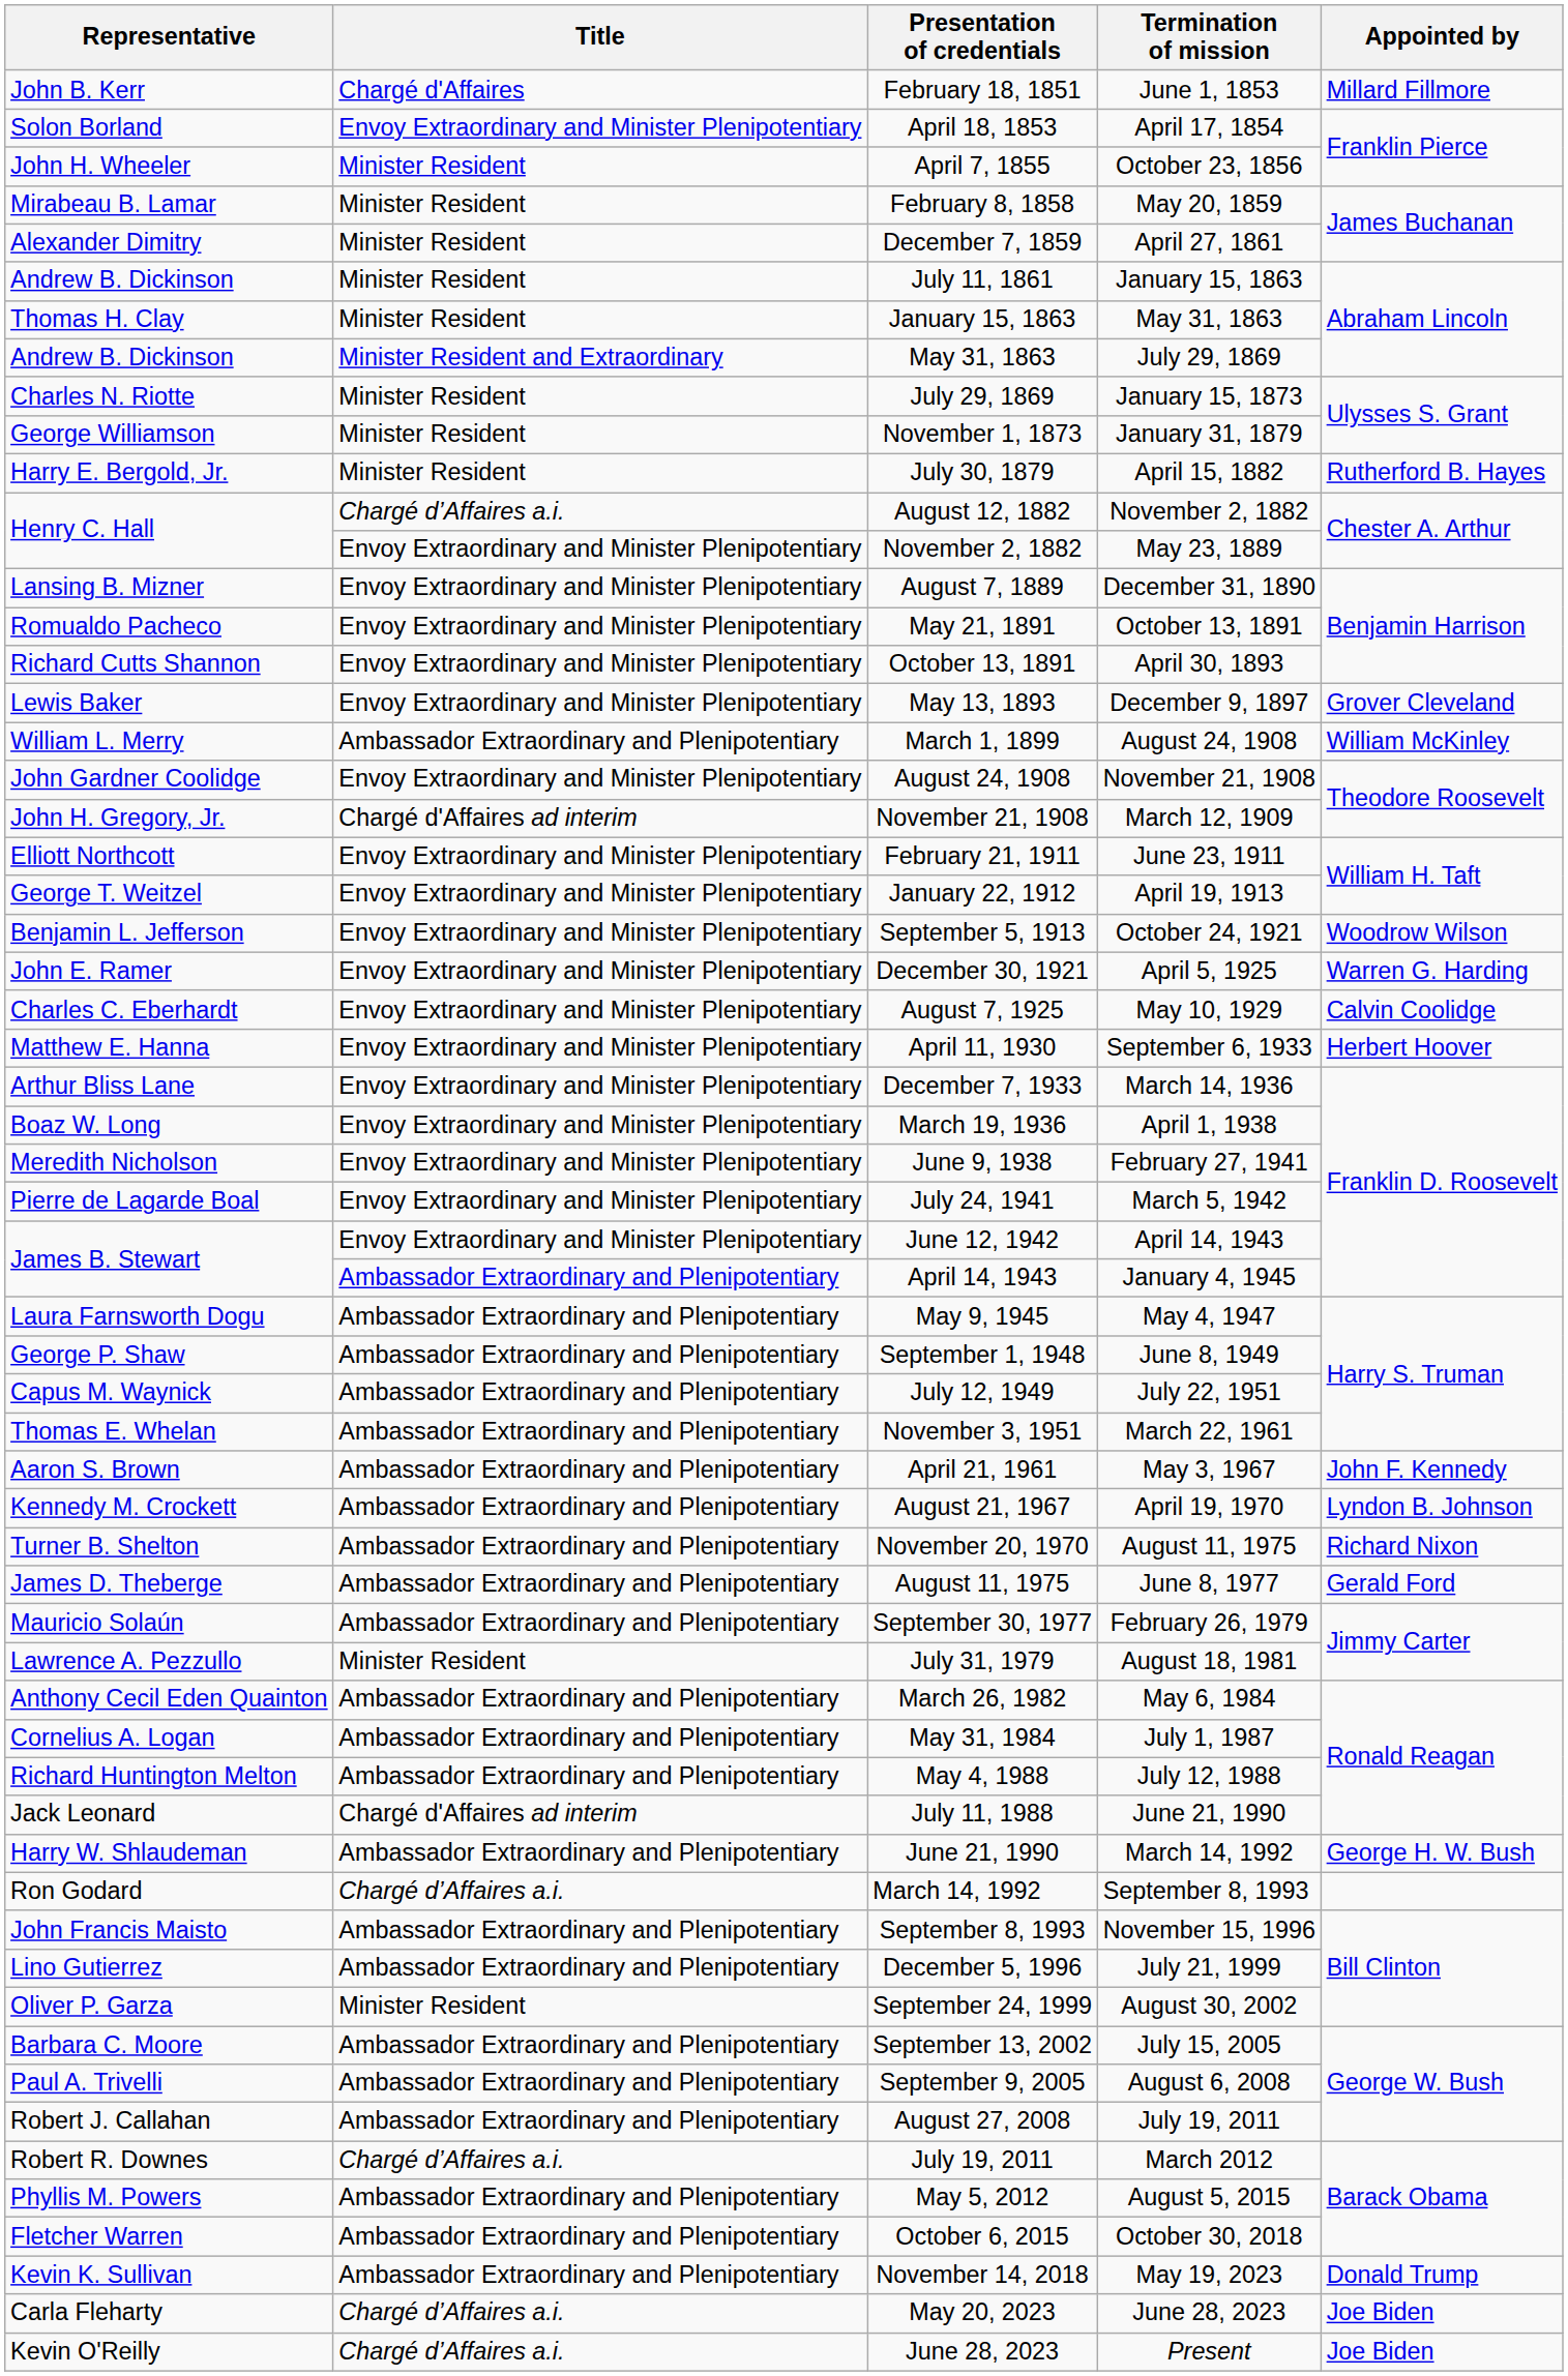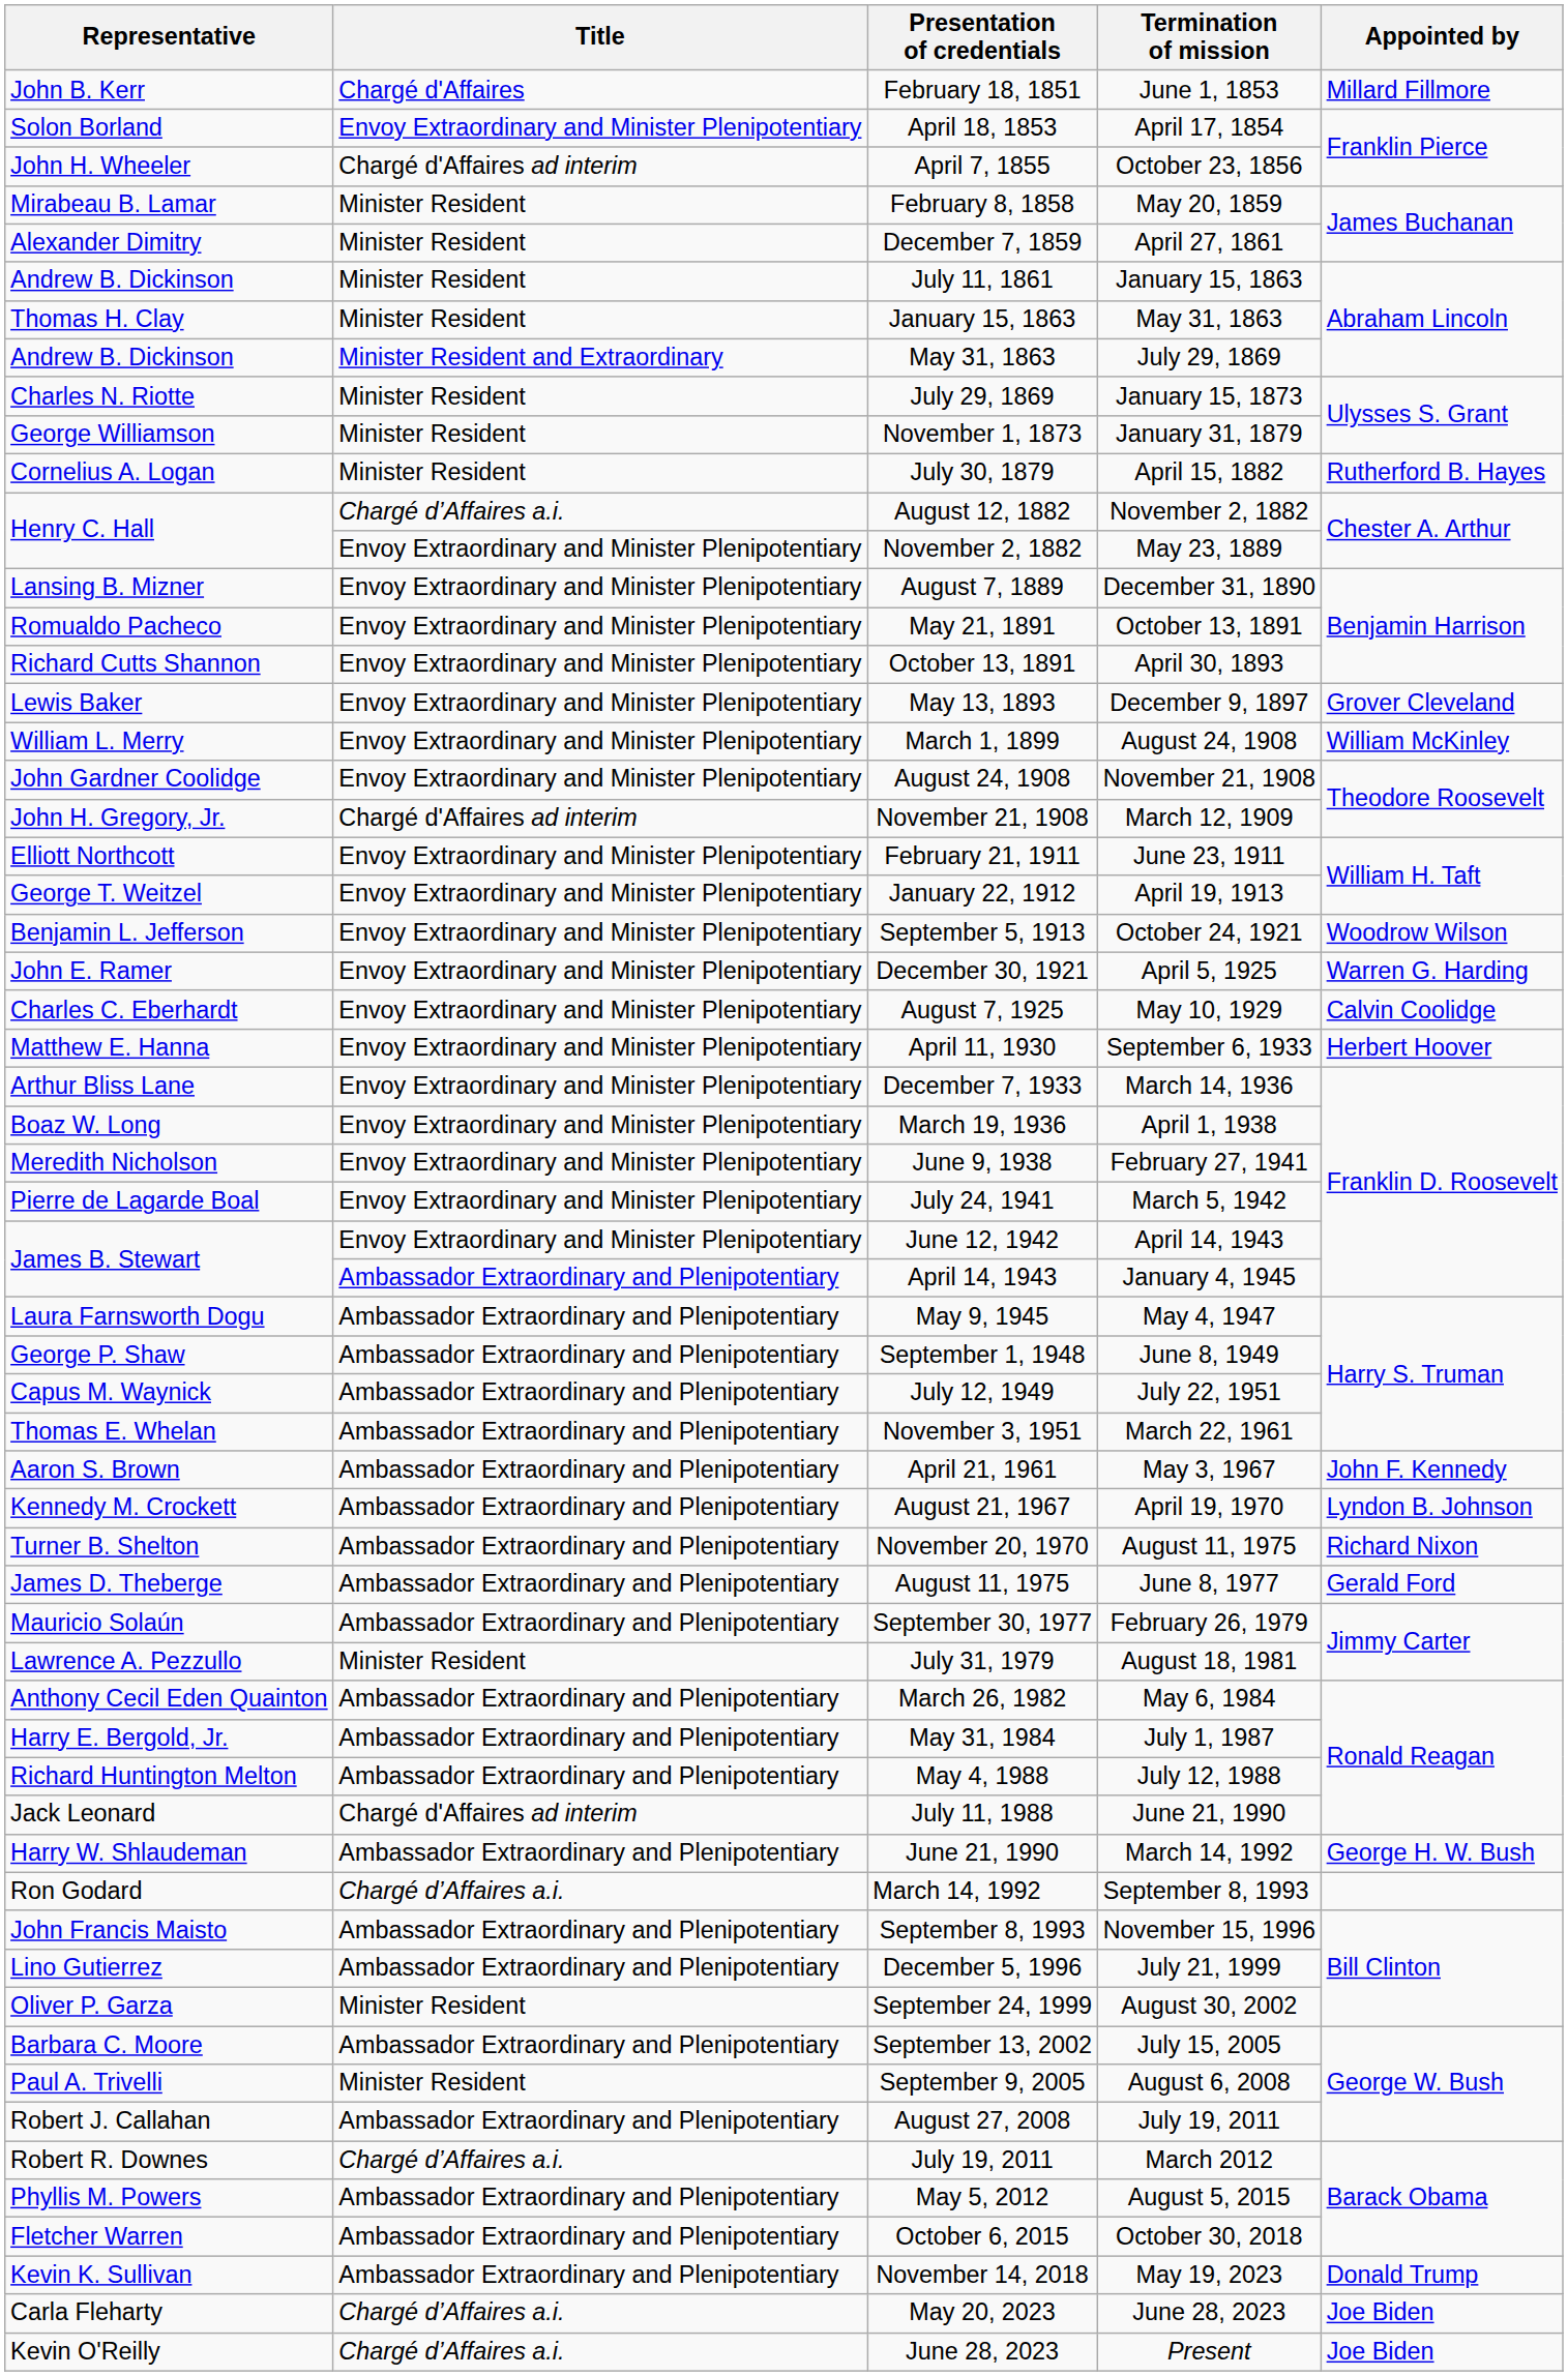April 7, 1855 | Title: Minister Resident -> Chargé d'Affaires ad interim
July 30, 1879 | Representative: Harry E. Bergold, Jr. -> Cornelius A. Logan
March 1, 1899 | Title: Ambassador Extraordinary and Plenipotentiary -> Envoy Extraordinary and Minister Plenipotentiary
May 31, 1984 | Representative: Cornelius A. Logan -> Harry E. Bergold, Jr.
September 9, 2005 | Title: Ambassador Extraordinary and Plenipotentiary -> Minister Resident
